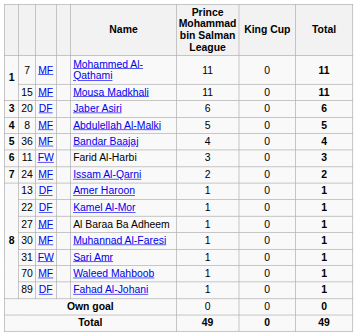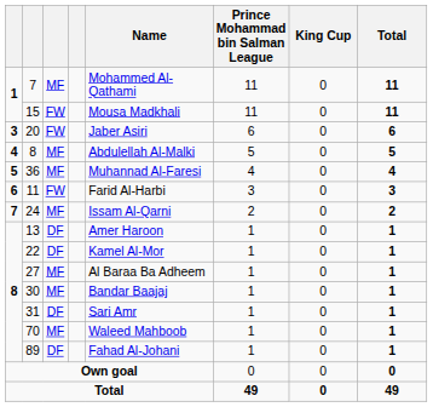15 | column 3: MF -> FW
20 | column 3: DF -> FW
36 | Name: Bandar Baajaj -> Muhannad Al-Faresi
30 | Name: Muhannad Al-Faresi -> Bandar Baajaj
31 | column 3: FW -> DF
